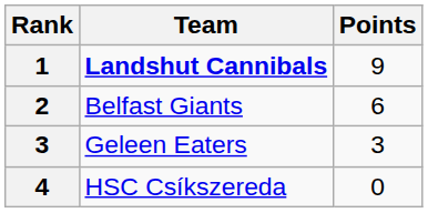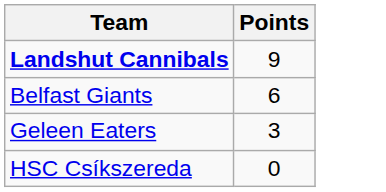- column: Rank | 1 | 2 | 3 | 4
